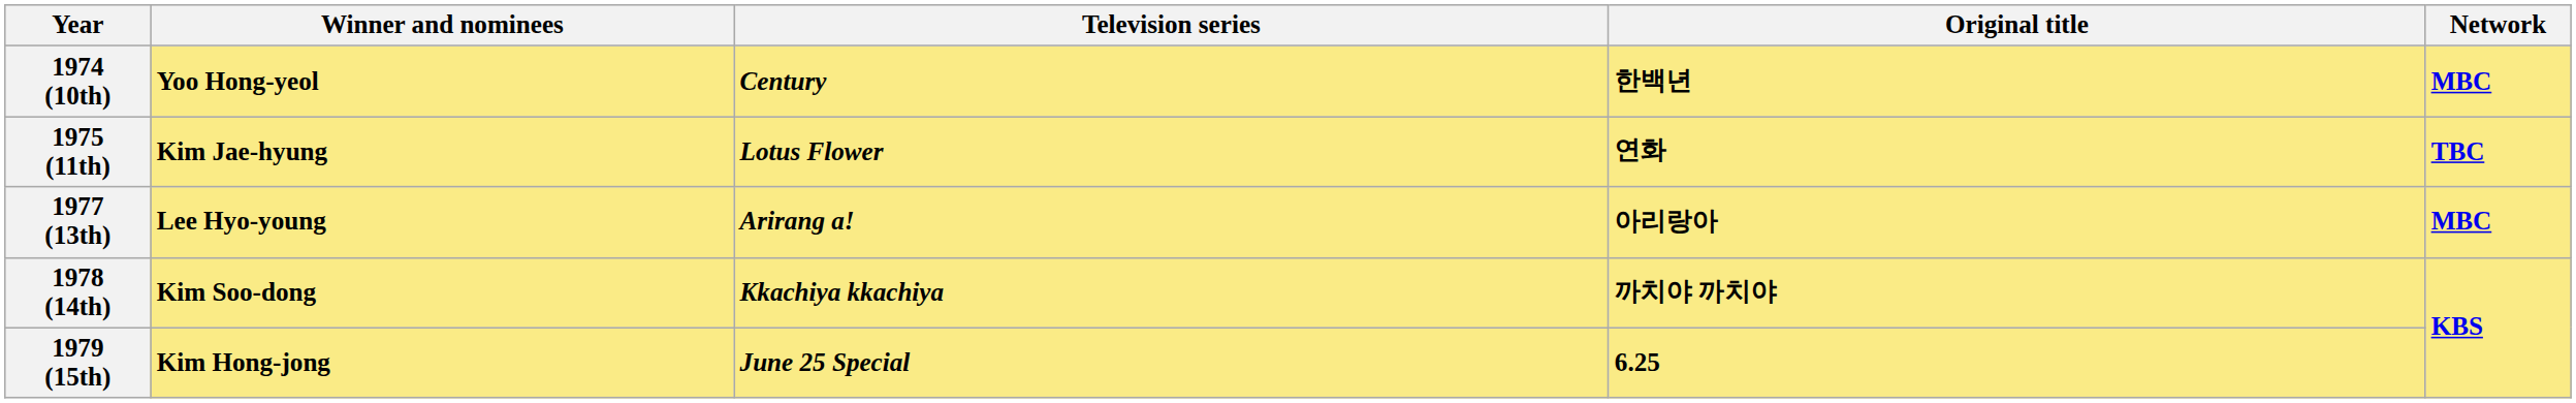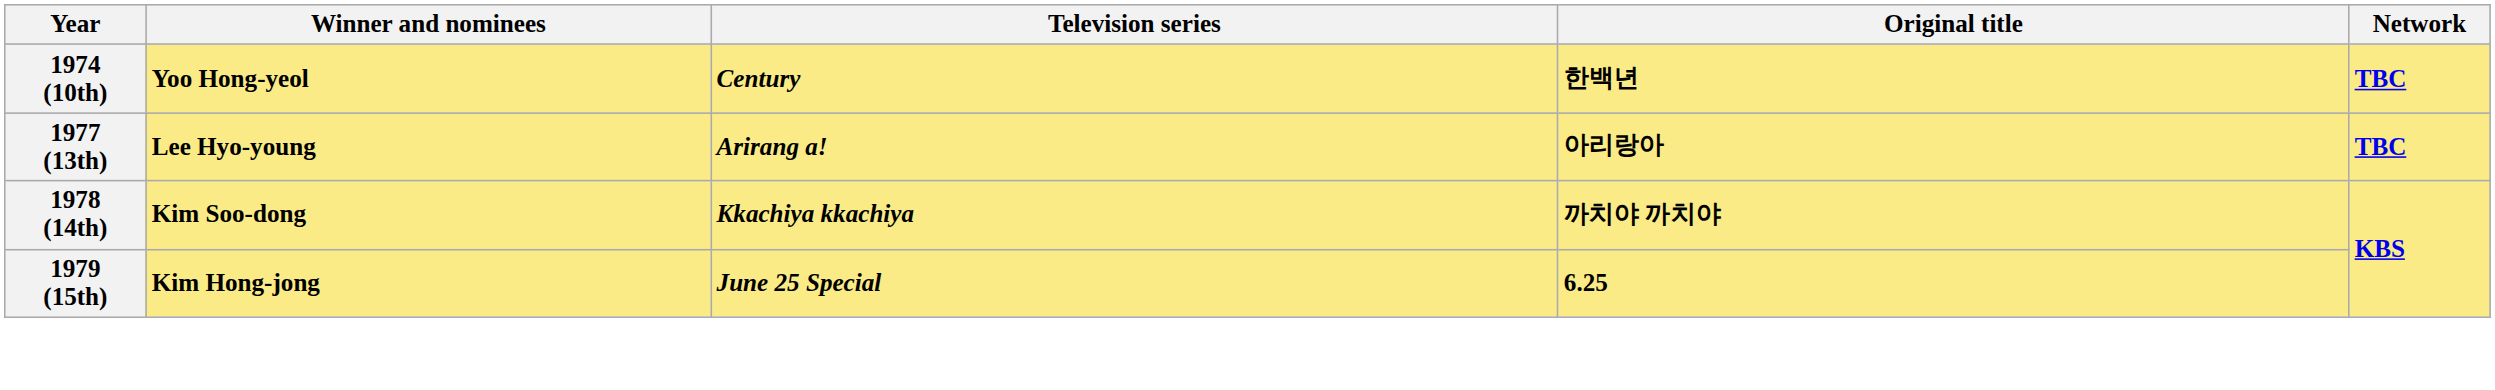1974 (10th) | Network: MBC -> TBC
- row: 1975 (11th) | Kim Jae-hyung | Lotus Flower | 연화 | TBC
1977 (13th) | Network: MBC -> TBC
